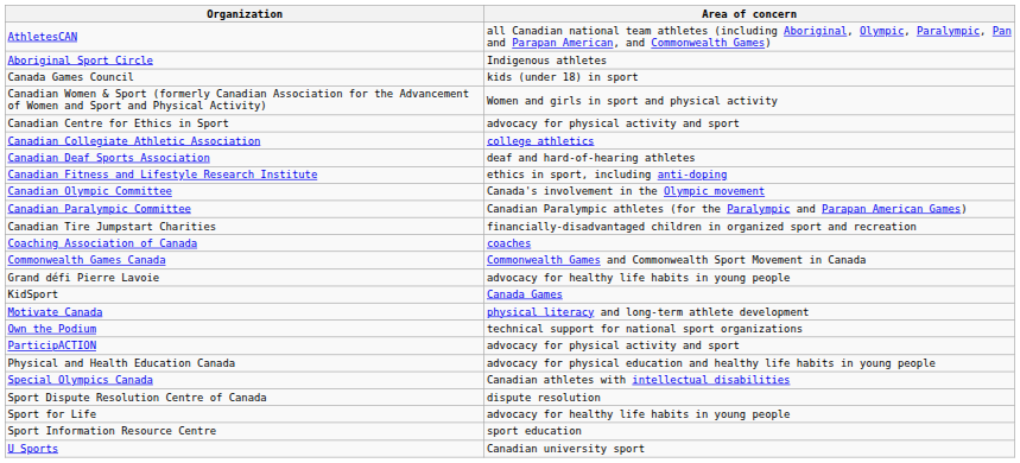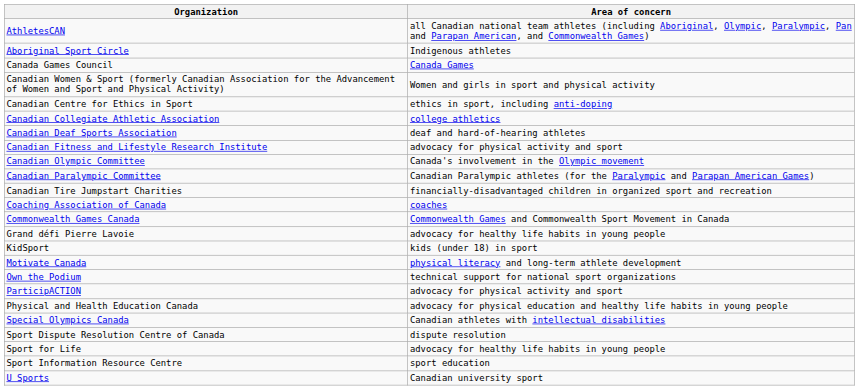Canada Games Council | Area of concern: kids (under 18) in sport -> Canada Games
Canadian Centre for Ethics in Sport | Area of concern: advocacy for physical activity and sport -> ethics in sport, including anti-doping
Canadian Fitness and Lifestyle Research Institute | Area of concern: ethics in sport, including anti-doping -> advocacy for physical activity and sport
KidSport | Area of concern: Canada Games -> kids (under 18) in sport
